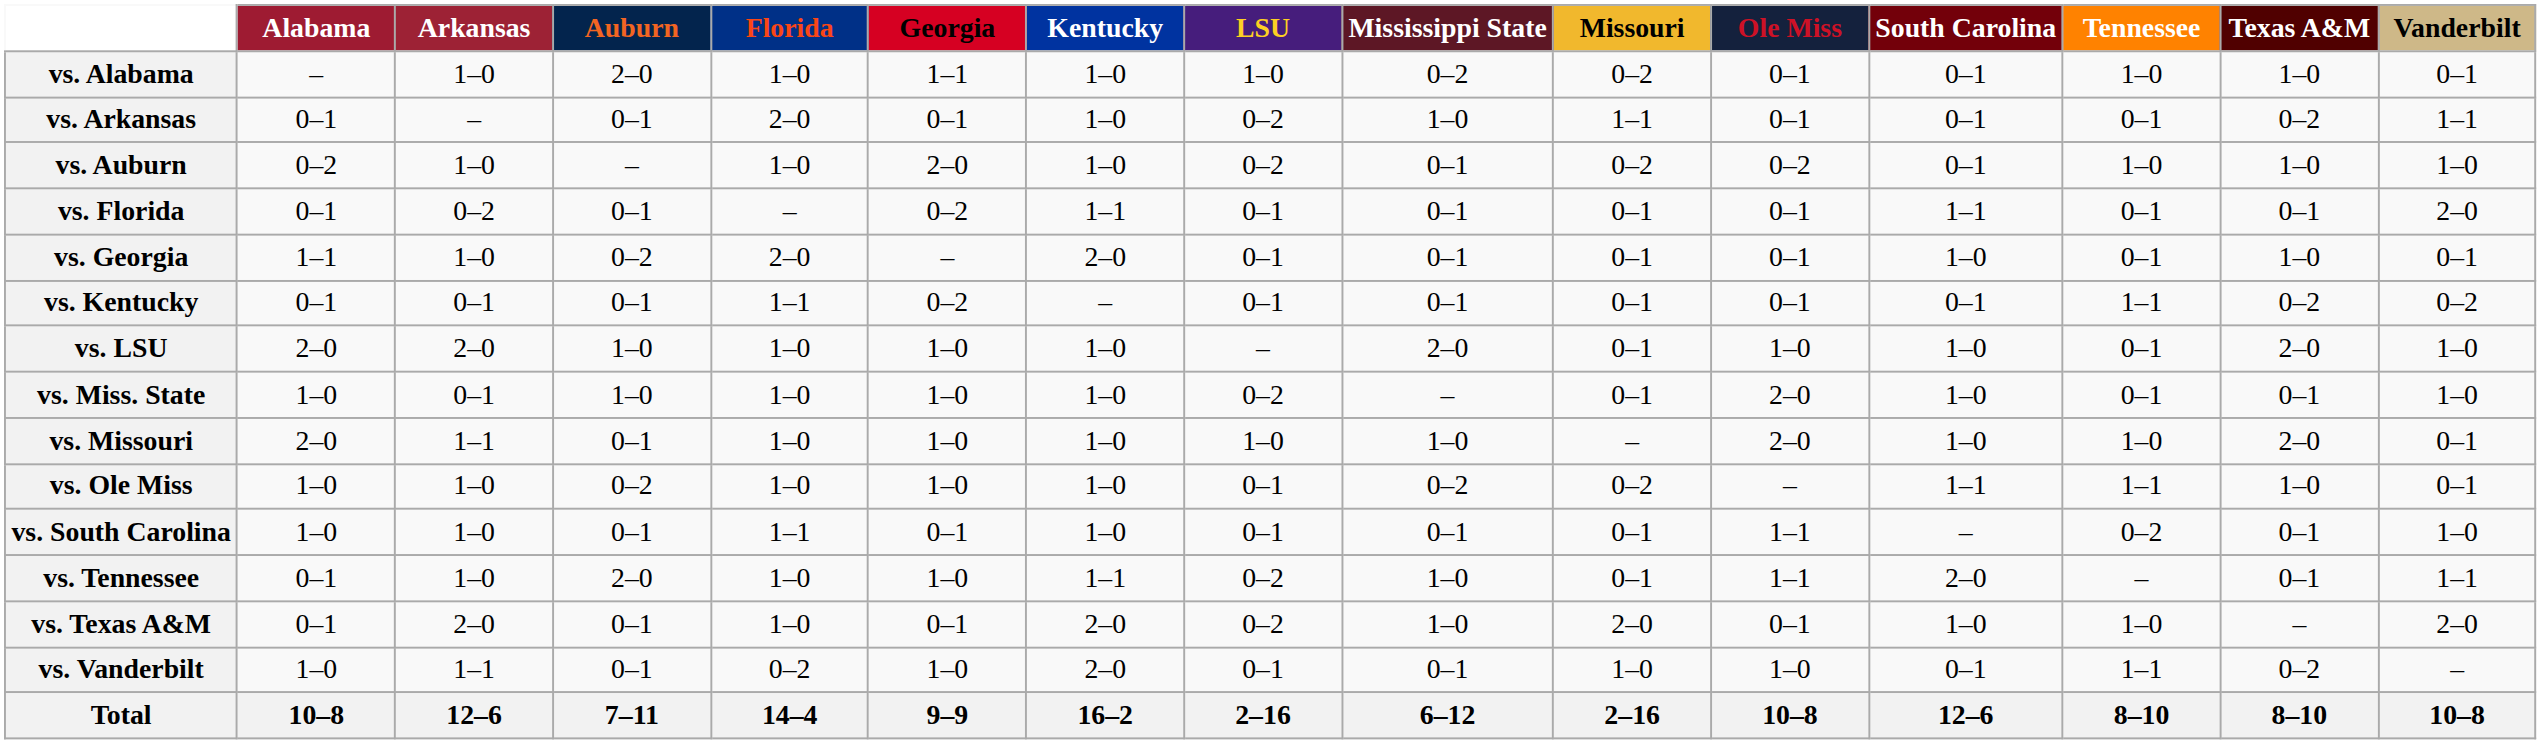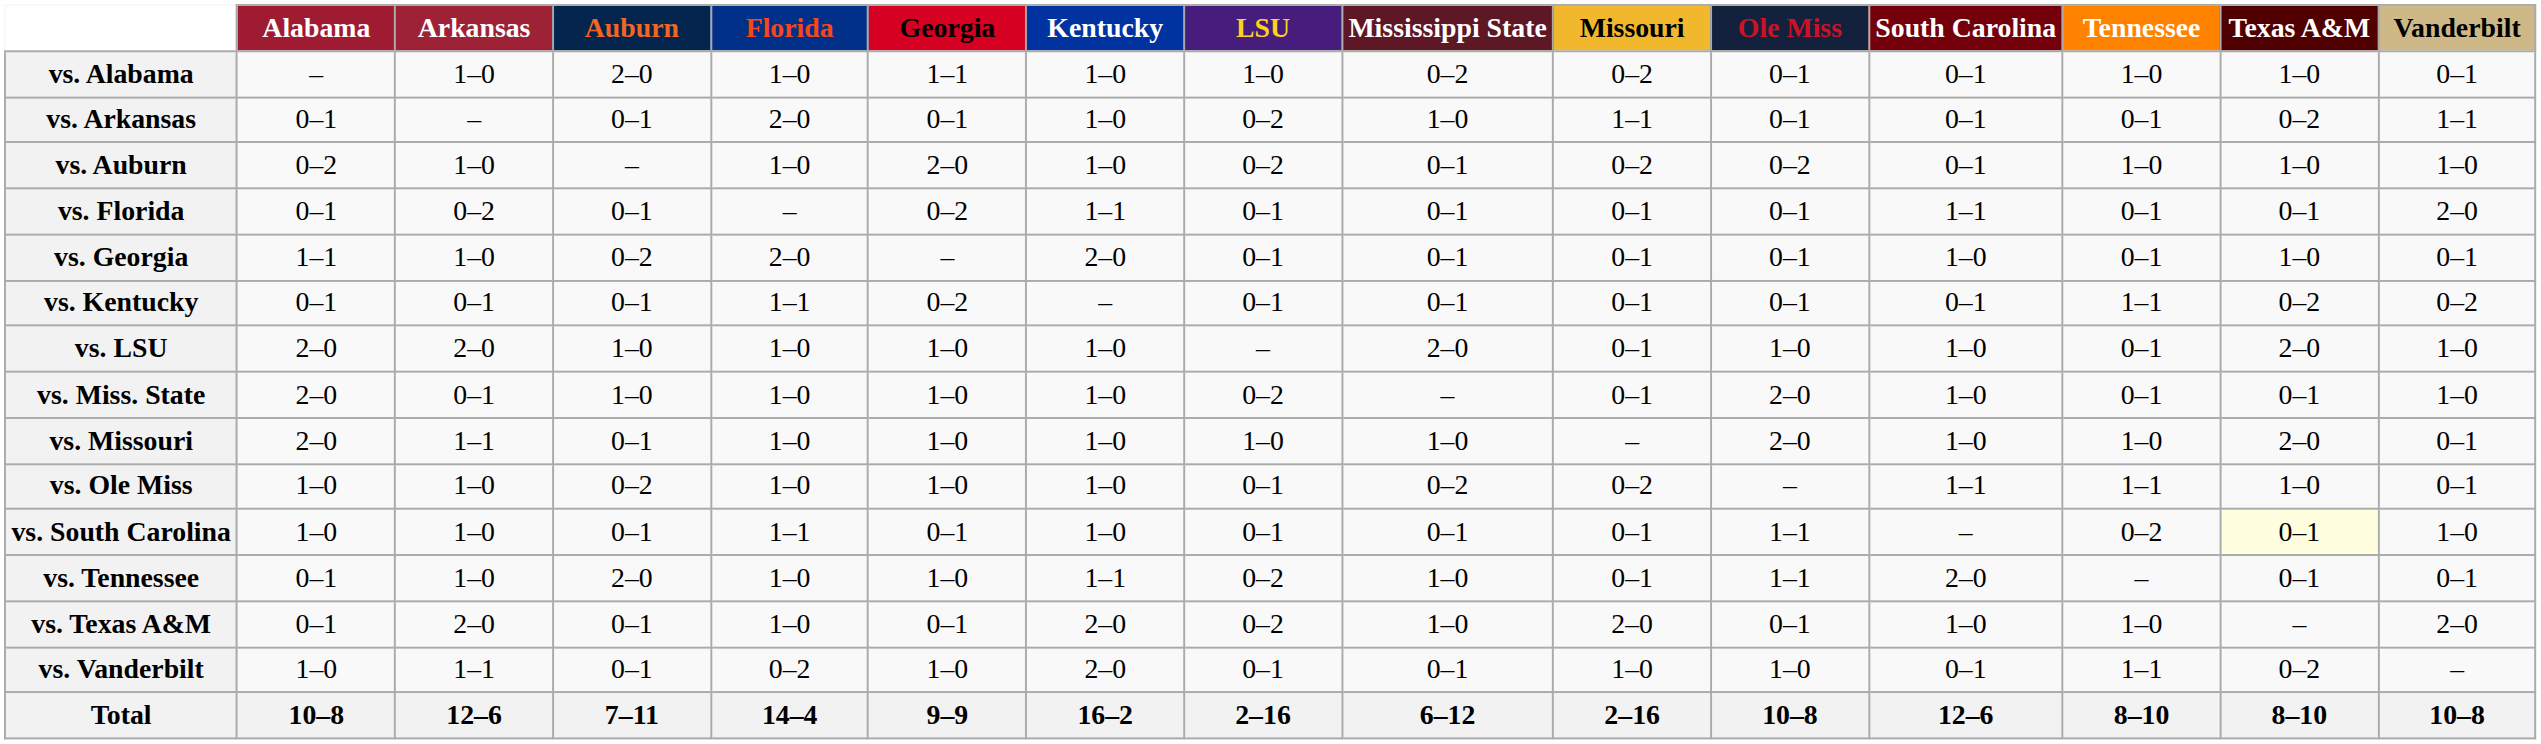vs. Miss. State | Alabama: 1–0 -> 2–0
vs. South Carolina | Texas A&M: no background -> lightyellow background
vs. Tennessee | Vanderbilt: 1–1 -> 0–1
